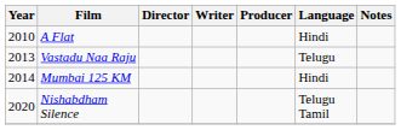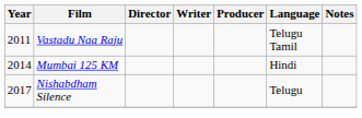- row: 2010 | A Flat | Hindi
Vastadu Naa Raju | Year: 2013 -> 2011
Vastadu Naa Raju | Language: Telugu -> Telugu Tamil
Nishabdham Silence | Year: 2020 -> 2017
Nishabdham Silence | Language: Telugu Tamil -> Telugu
